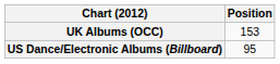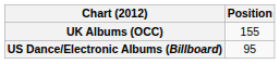UK Albums (OCC) | Position: 153 -> 155
